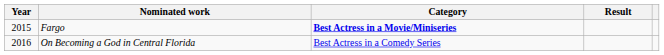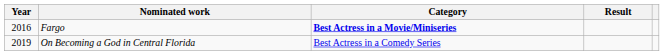Fargo | Year: 2015 -> 2016
On Becoming a God in Central Florida | Year: 2016 -> 2019
